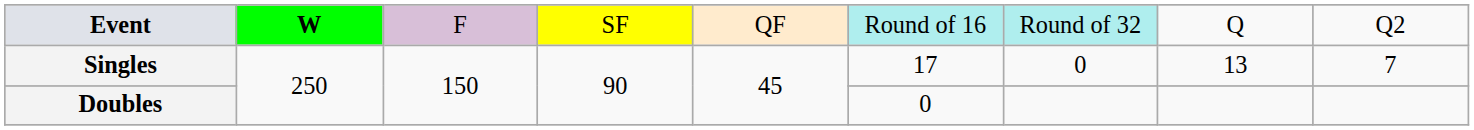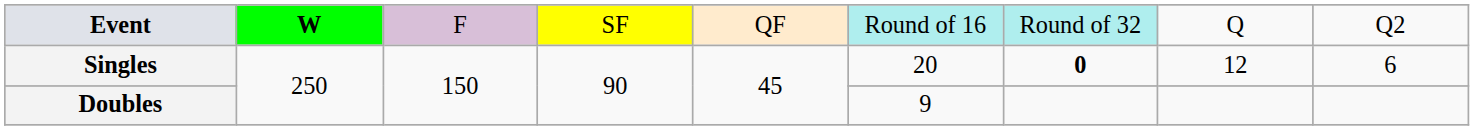Singles | column 6: 17 -> 20
Singles | column 7: normal -> bold
Singles | column 8: 13 -> 12
Singles | column 9: 7 -> 6
Doubles | column 6: 0 -> 9
